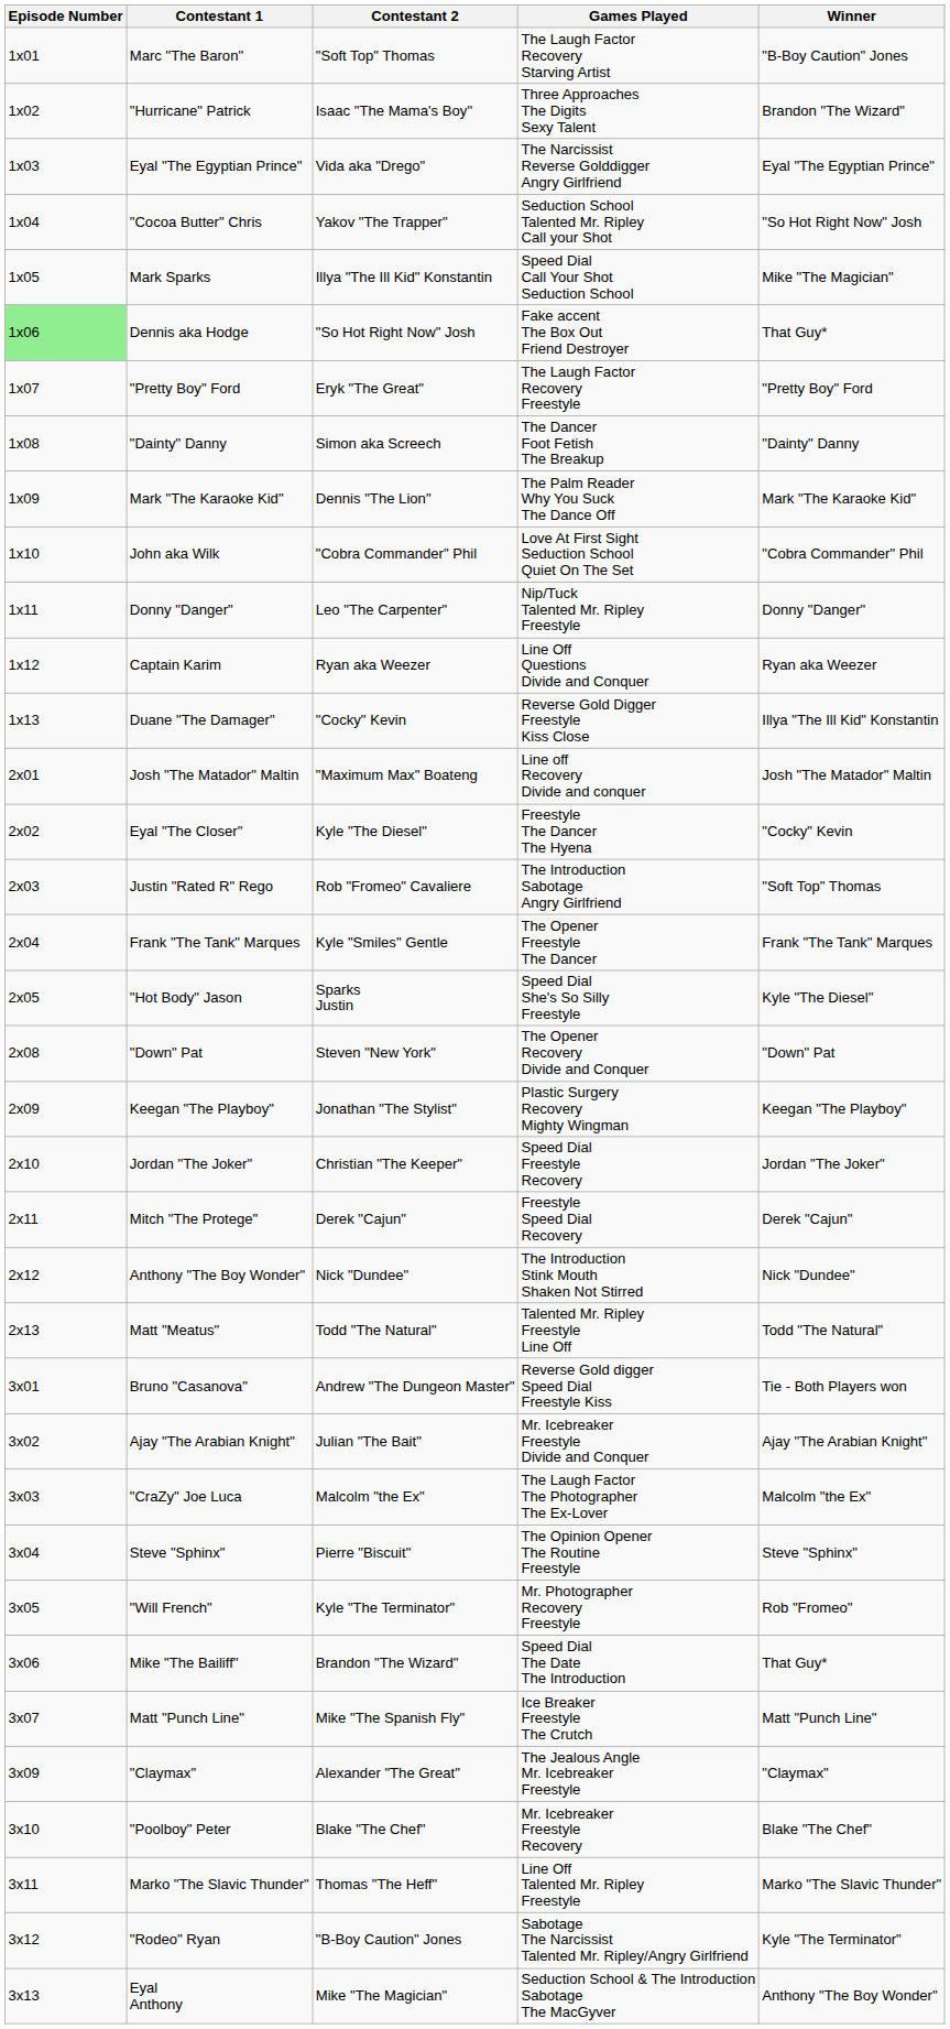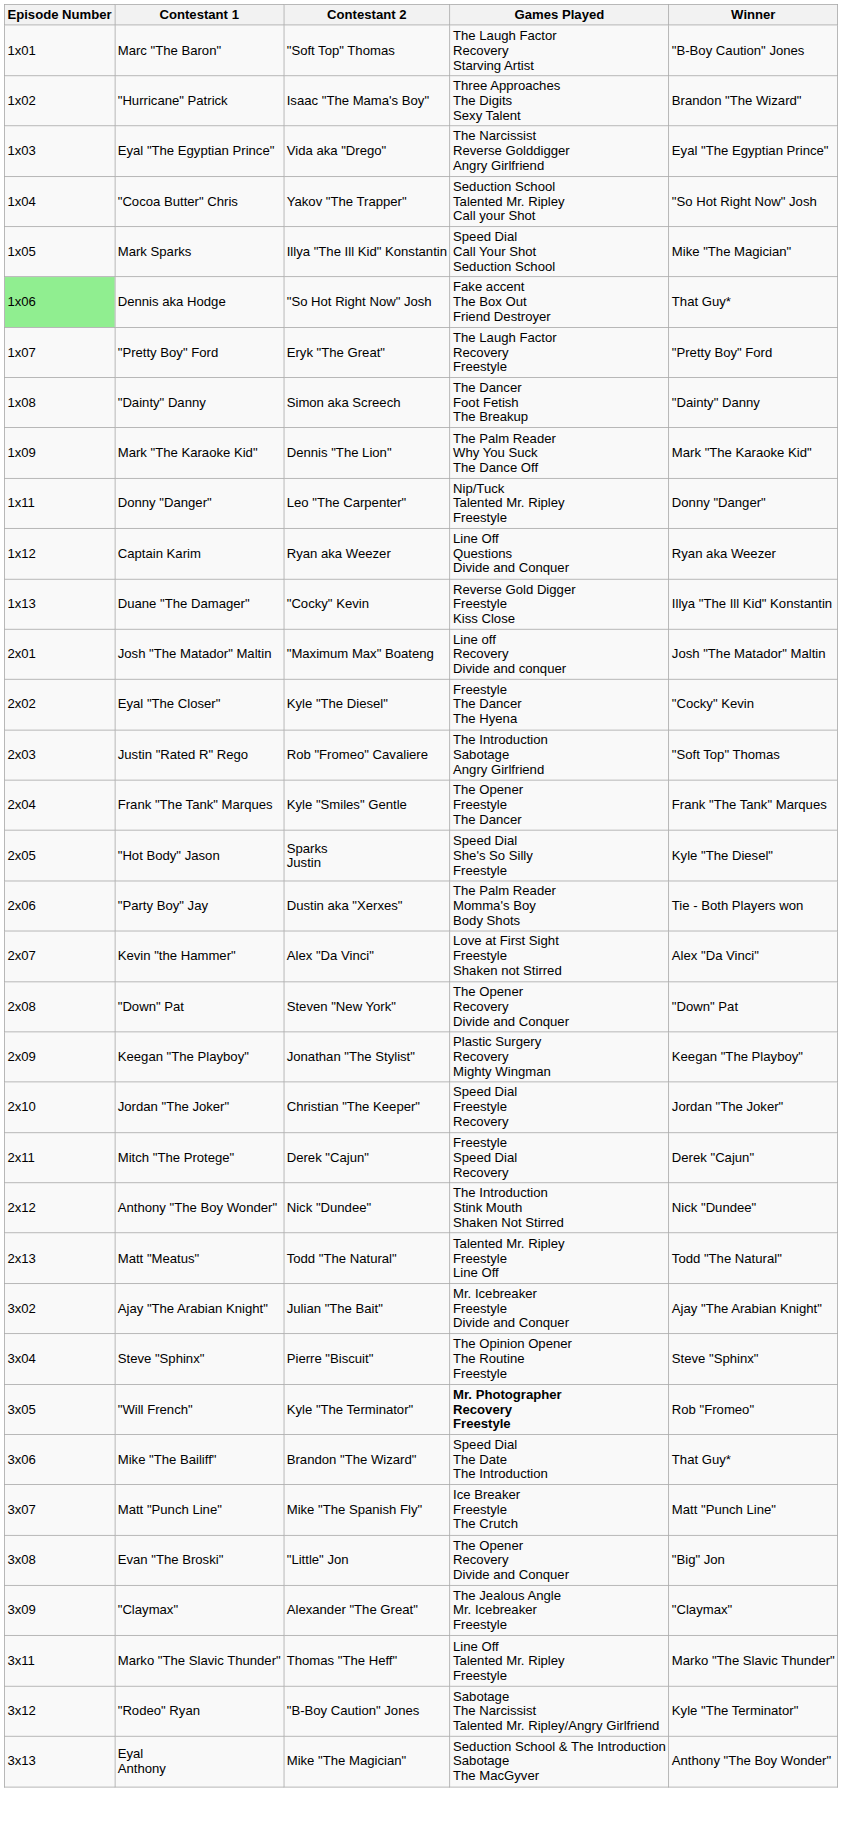- row: 1x10 | John aka Wilk | "Cobra Commander" Phil | Love At First Sight Seduction School Quiet On The Set | "Cobra Commander" Phil
+ row: 2x06 | "Party Boy" Jay | Dustin aka "Xerxes" | The Palm Reader Momma's Boy Body Shots | Tie - Both Players won
+ row: 2x07 | Kevin "the Hammer" | Alex "Da Vinci" | Love at First Sight Freestyle Shaken not Stirred | Alex "Da Vinci"
- row: 3x01 | Bruno "Casanova" | Andrew "The Dungeon Master" | Reverse Gold digger Speed Dial Freestyle Kiss | Tie - Both Players won
- row: 3x03 | "CraZy" Joe Luca | Malcolm "the Ex" | The Laugh Factor The Photographer The Ex-Lover | Malcolm "the Ex"
"Will French" | Games Played: normal -> bold
+ row: 3x08 | Evan "The Broski" | "Little" Jon | The Opener Recovery Divide and Conquer | "Big" Jon
- row: 3x10 | "Poolboy" Peter | Blake "The Chef" | Mr. Icebreaker Freestyle Recovery | Blake "The Chef"
